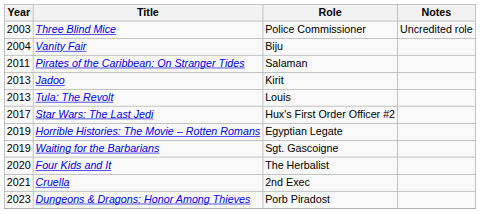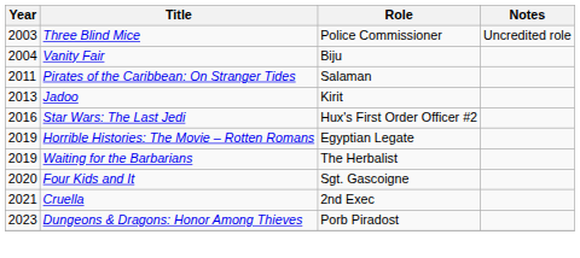- row: 2013 | Tula: The Revolt | Louis
Star Wars: The Last Jedi | Year: 2017 -> 2016
Waiting for the Barbarians | Role: Sgt. Gascoigne -> The Herbalist
Four Kids and It | Role: The Herbalist -> Sgt. Gascoigne
